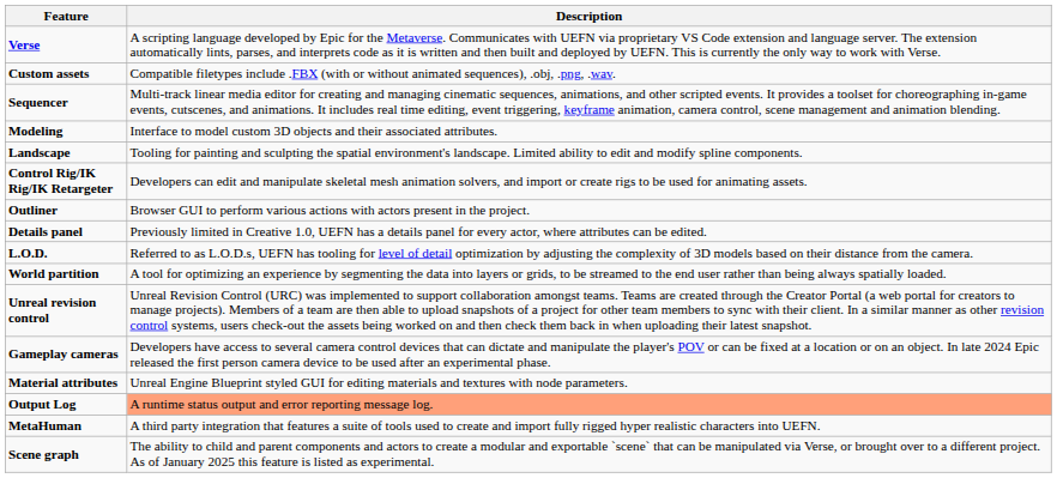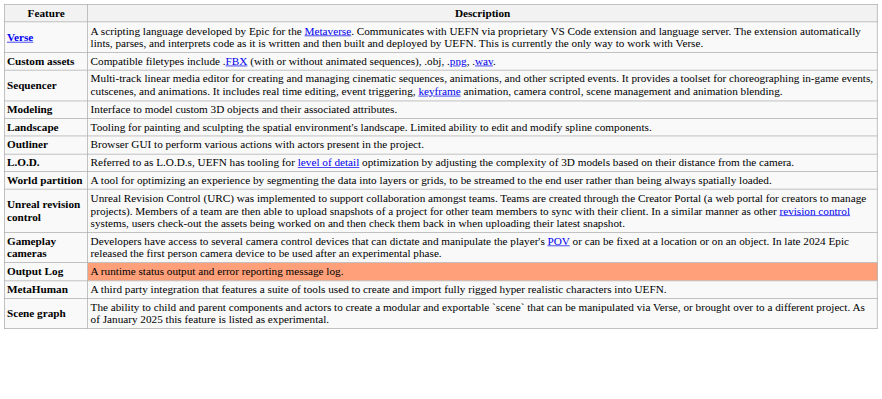- row: Control Rig/IK Rig/IK Retargeter | Developers can edit and manipulate skeletal mesh animation solvers, and import or create rigs to be used for animating assets.
- row: Details panel | Previously limited in Creative 1.0, UEFN has a details panel for every actor, where attributes can be edited.
- row: Material attributes | Unreal Engine Blueprint styled GUI for editing materials and textures with node parameters.
